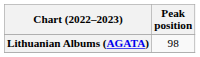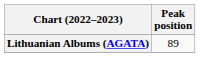Lithuanian Albums (AGATA) | Peak position: 98 -> 89
